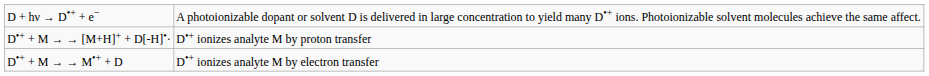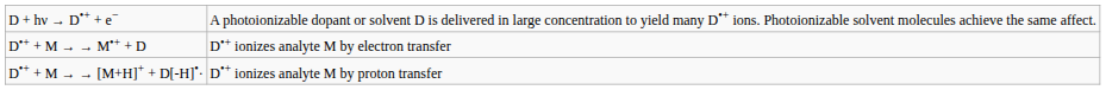rows swapped: D•+ + M → → [M+H]+ + D[-H]•· <-> D•+ + M → → M•+ + D
